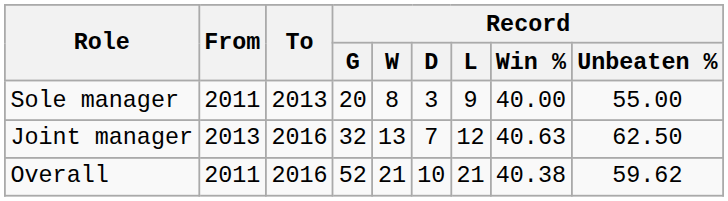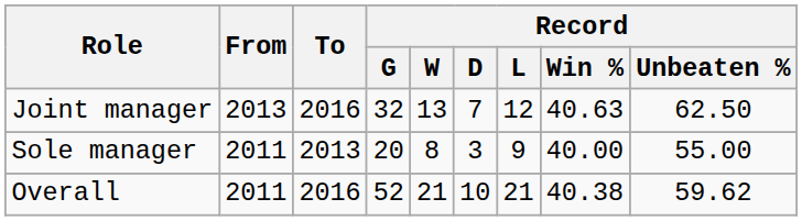rows swapped: Sole manager <-> Joint manager
